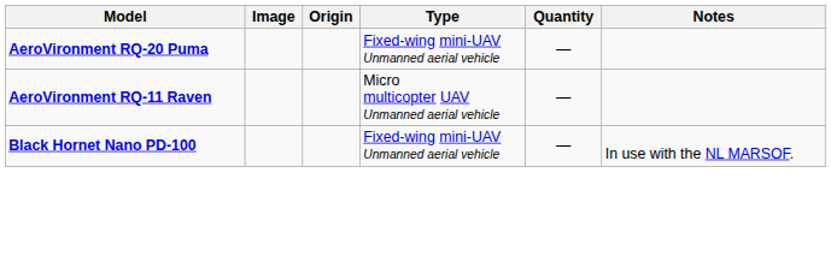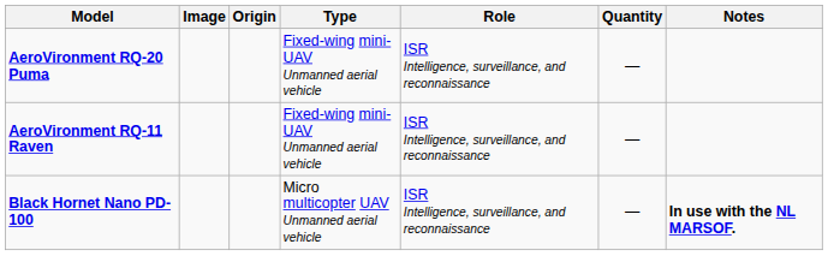+ column: Role | ISR Intelligence, surveillance, and reconnaissance | ISR Intelligence, surveillance, and reconnaissance | ISR Intelligence, surveillance, and reconnaissance
AeroVironment RQ-11 Raven | Type: Micro multicopter UAV Unmanned aerial vehicle -> Fixed-wing mini-UAV Unmanned aerial vehicle
Black Hornet Nano PD-100 | Type: Fixed-wing mini-UAV Unmanned aerial vehicle -> Micro multicopter UAV Unmanned aerial vehicle
Black Hornet Nano PD-100 | Notes: normal -> bold
